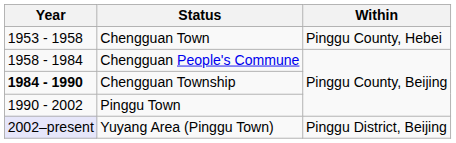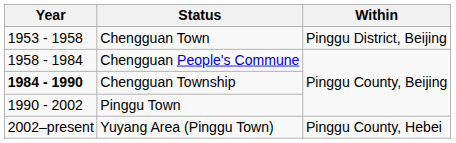Chengguan Town | Within: Pinggu County, Hebei -> Pinggu District, Beijing
Yuyang Area (Pinggu Town) | Year: lavender background -> no background
Yuyang Area (Pinggu Town) | Within: Pinggu District, Beijing -> Pinggu County, Hebei
